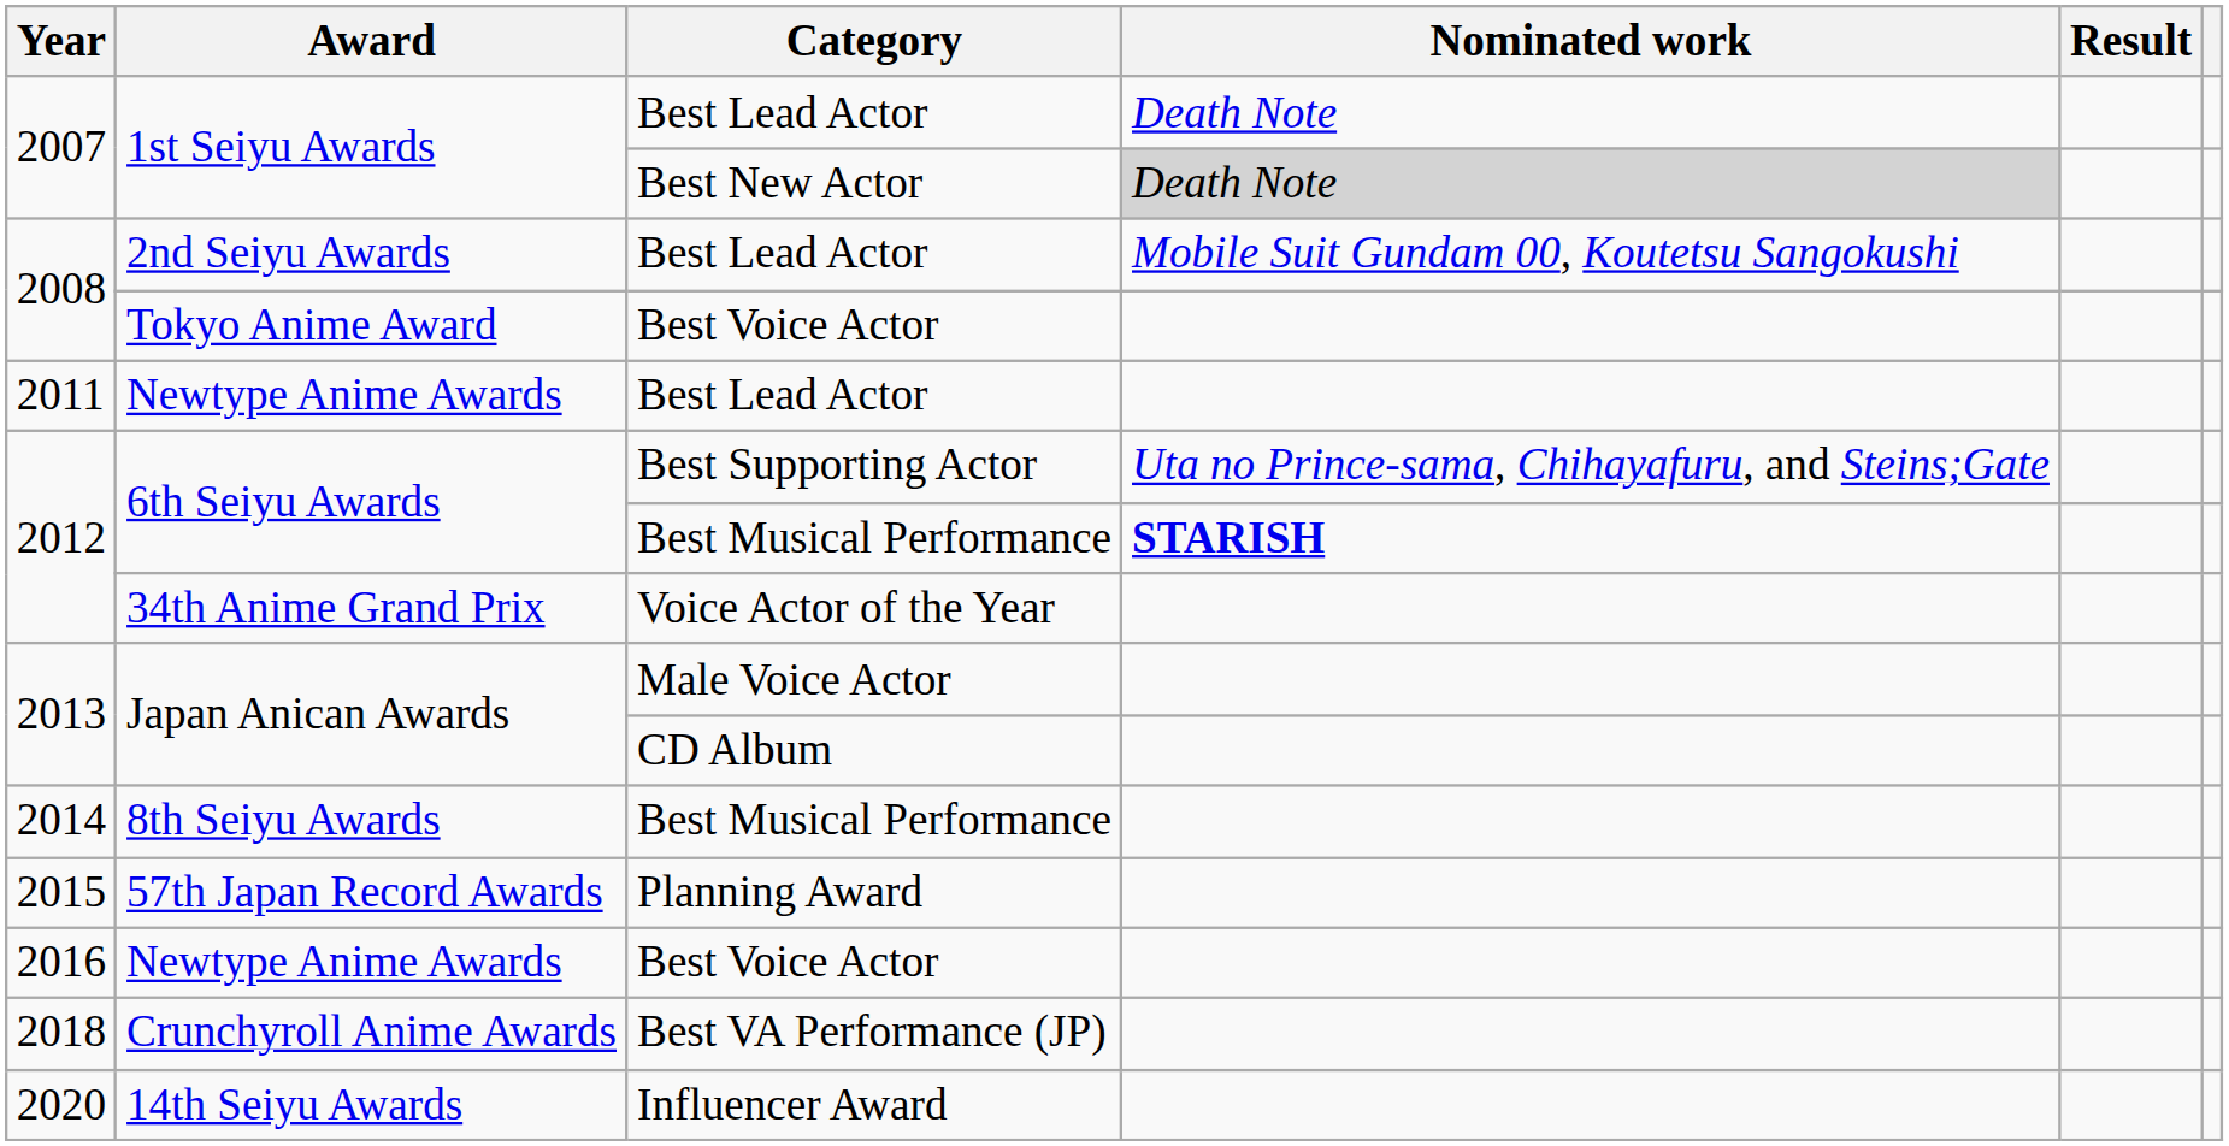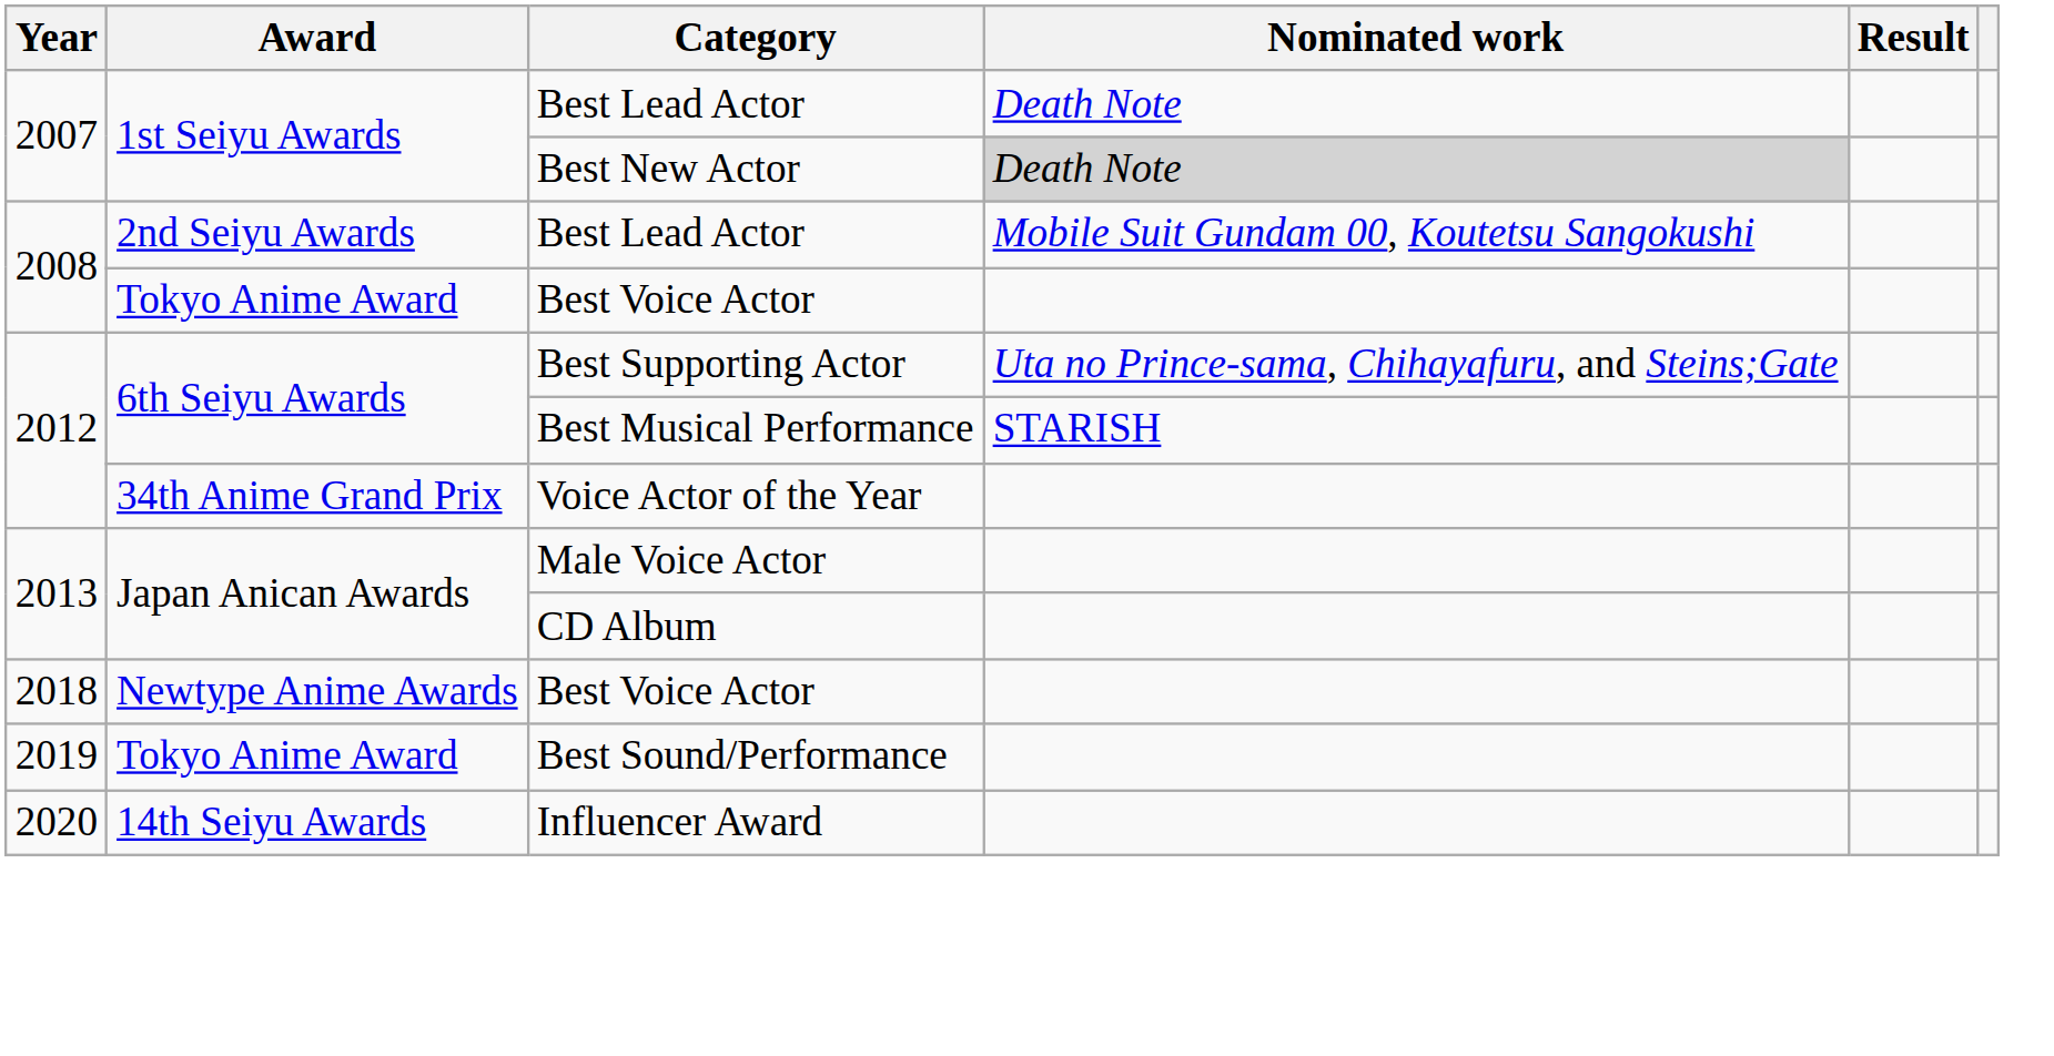- row: 2011 | Newtype Anime Awards | Best Lead Actor
6th Seiyu Awards / Best Musical Performance | Nominated work: bold -> normal
- row: 2014 | 8th Seiyu Awards | Best Musical Performance
- row: 2015 | 57th Japan Record Awards | Planning Award
Newtype Anime Awards / Best Voice Actor | Year: 2016 -> 2018
- row: 2018 | Crunchyroll Anime Awards | Best VA Performance (JP)
+ row: 2019 | Tokyo Anime Award | Best Sound/Performance
